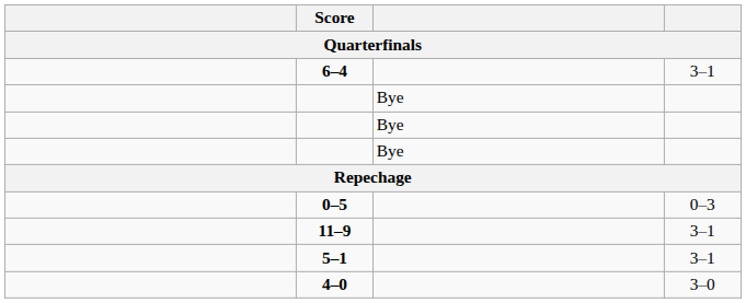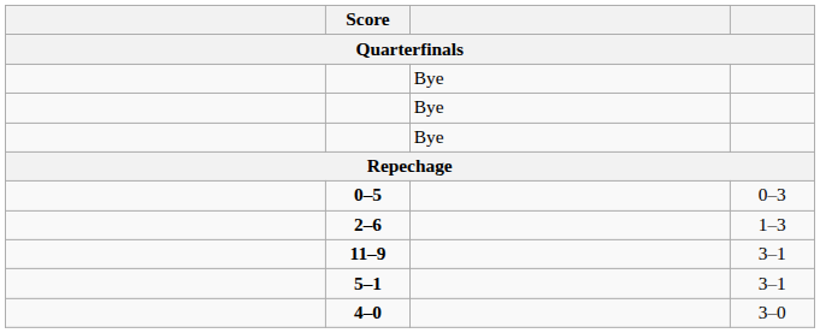- row: 6–4 | 3–1
+ row: 2–6 | 1–3
